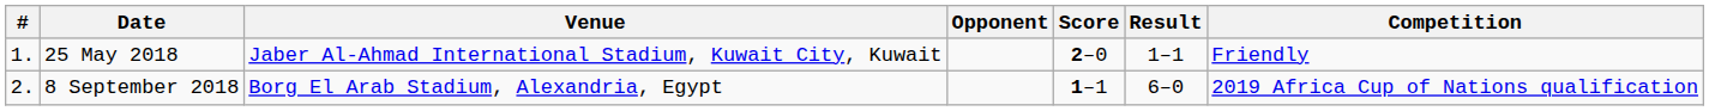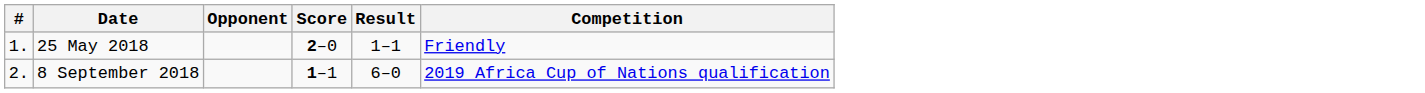- column: Venue | Jaber Al-Ahmad International Stadium, Kuwait City, Kuwait | Borg El Arab Stadium, Alexandria, Egypt
